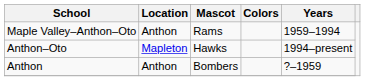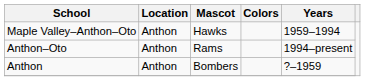Maple Valley–Anthon–Oto | Mascot: Rams -> Hawks
Anthon–Oto | Location: Mapleton -> Anthon
Anthon–Oto | Mascot: Hawks -> Rams
